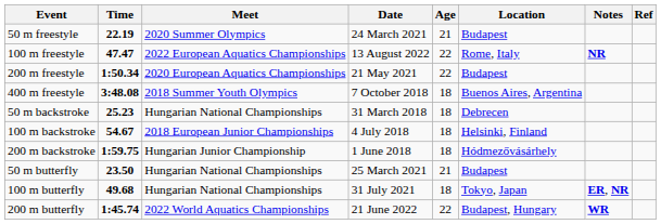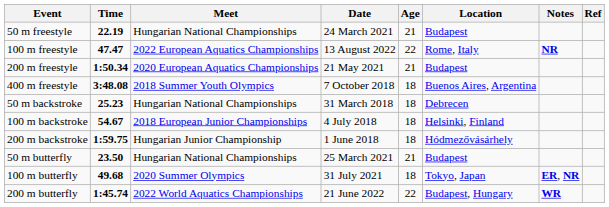50 m freestyle | Meet: 2020 Summer Olympics -> Hungarian National Championships
200 m freestyle | Age: 22 -> 21
100 m butterfly | Meet: Hungarian National Championships -> 2020 Summer Olympics
